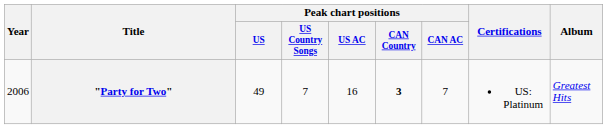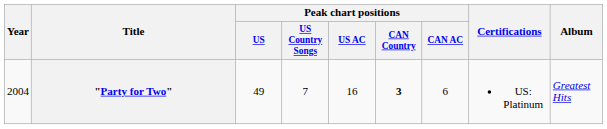"Party for Two" | Year: 2006 -> 2004
"Party for Two" | Peak chart positions / CAN AC: 7 -> 6
